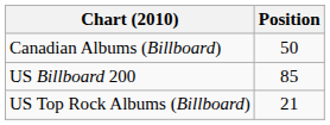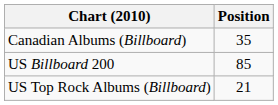Canadian Albums (Billboard) | Position: 50 -> 35
